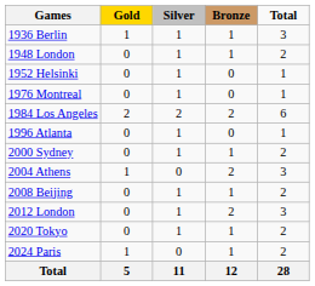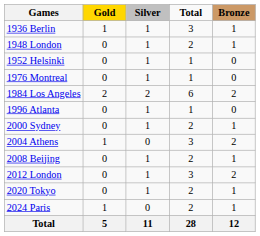columns swapped: Bronze <-> Total
